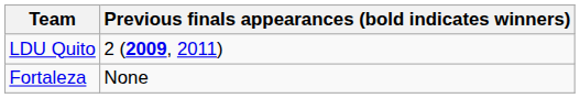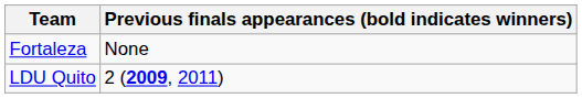rows swapped: Fortaleza <-> LDU Quito
